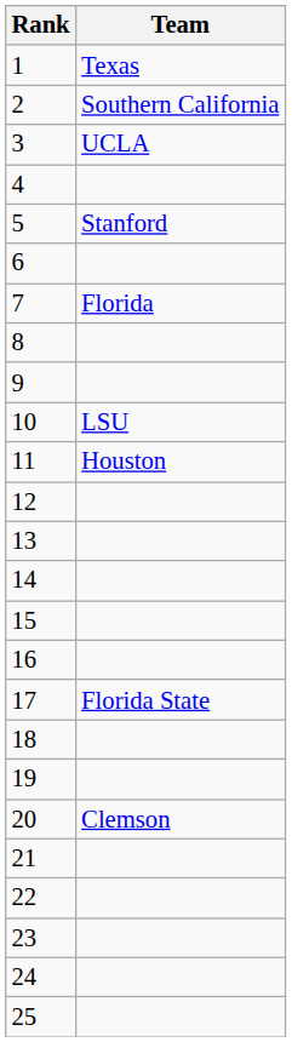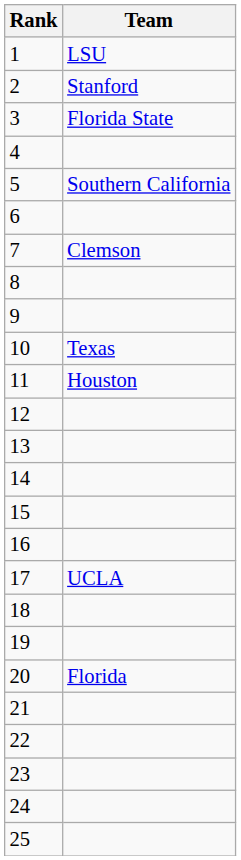1 | Team: Texas -> LSU
2 | Team: Southern California -> Stanford
3 | Team: UCLA -> Florida State
5 | Team: Stanford -> Southern California
7 | Team: Florida -> Clemson
10 | Team: LSU -> Texas
17 | Team: Florida State -> UCLA
20 | Team: Clemson -> Florida
